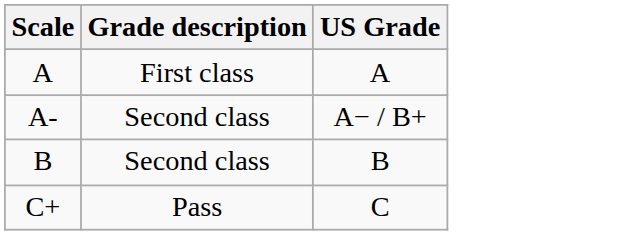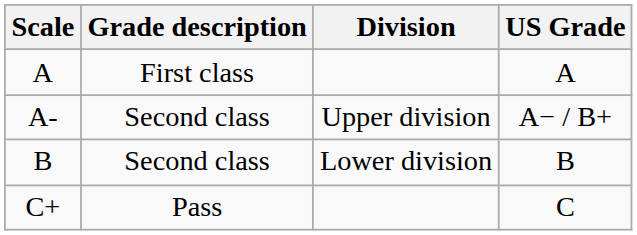+ column: Division | Upper division | Lower division
